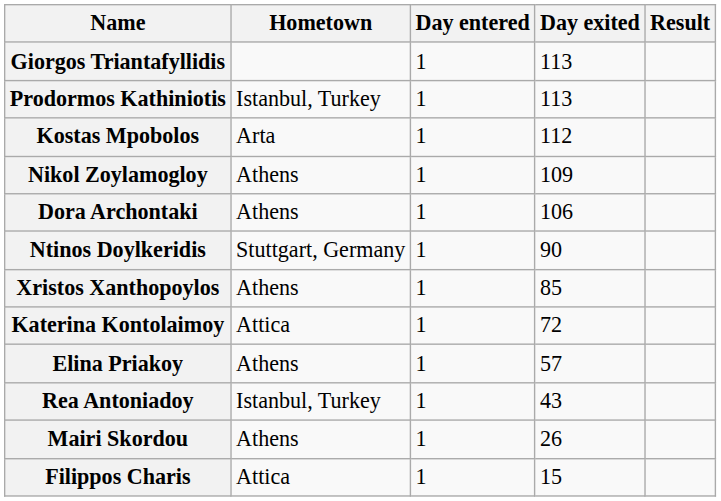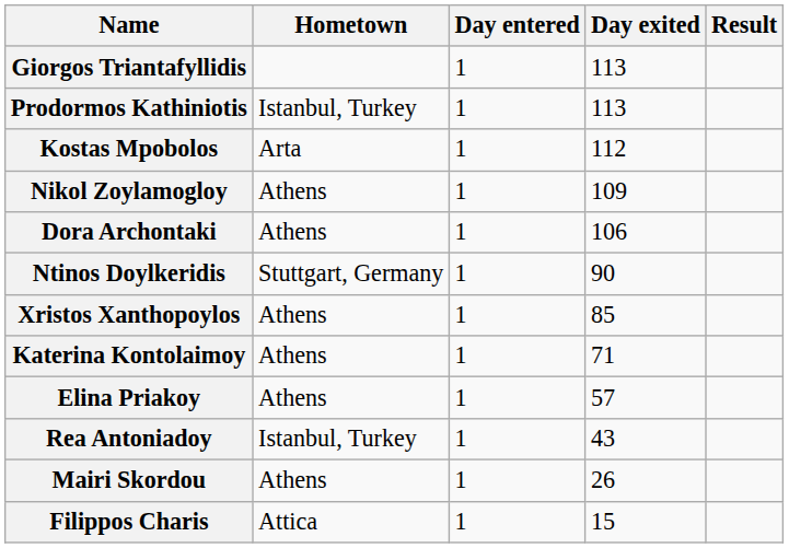Katerina Kontolaimoy | Hometown: Attica -> Athens
Katerina Kontolaimoy | Day exited: 72 -> 71
